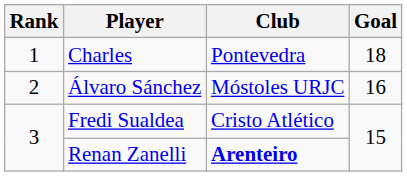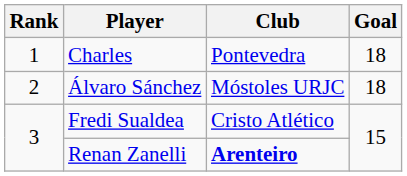Álvaro Sánchez | Goal: 16 -> 18
